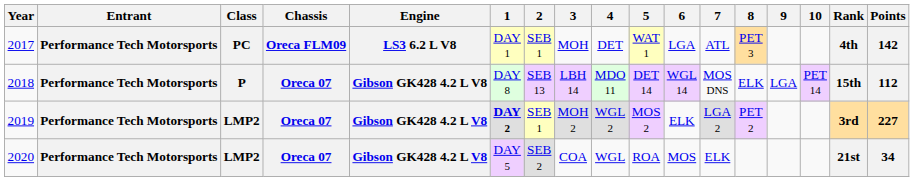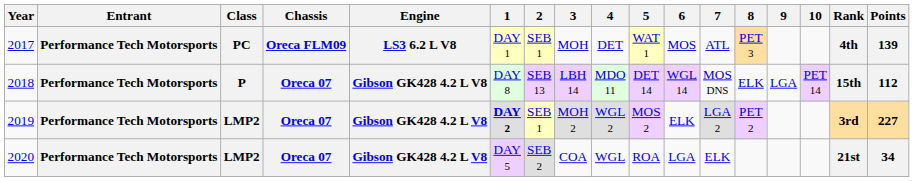2017 | 6: LGA -> MOS
2017 | Points: 142 -> 139
2020 | 6: MOS -> LGA
